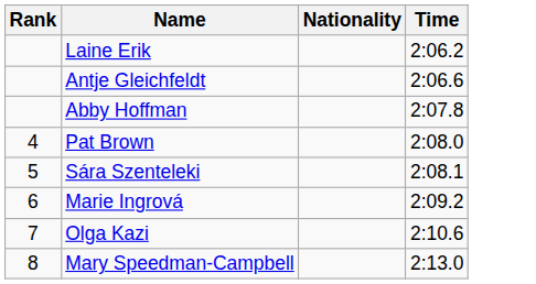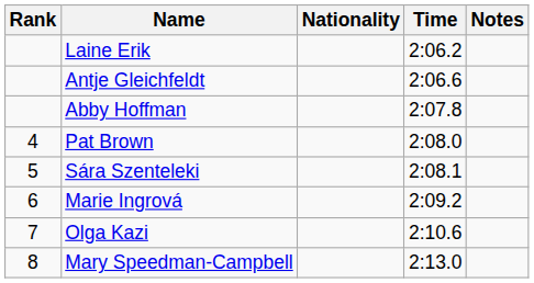+ column: Notes
